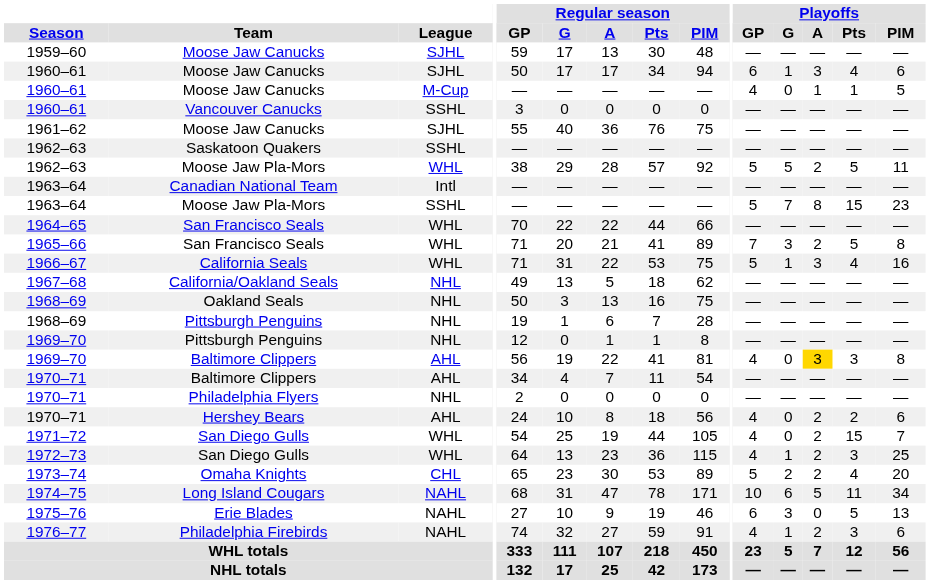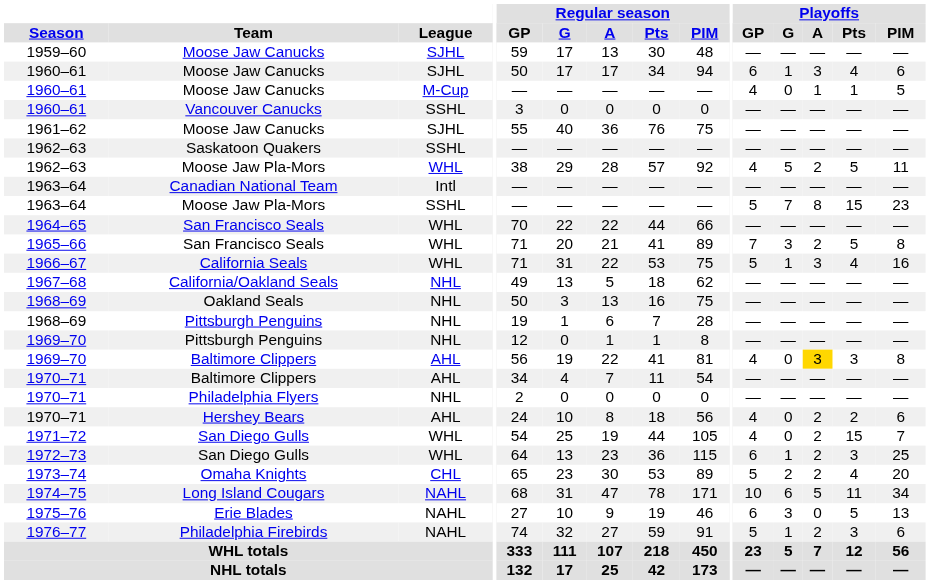1962–63 / Moose Jaw Pla-Mors | Playoffs / GP: 5 -> 4
1972–73 | Playoffs / GP: 4 -> 6
1976–77 | Playoffs / GP: 4 -> 5
